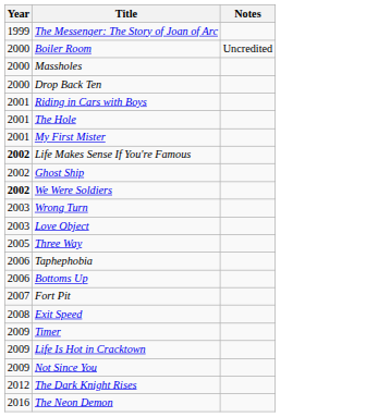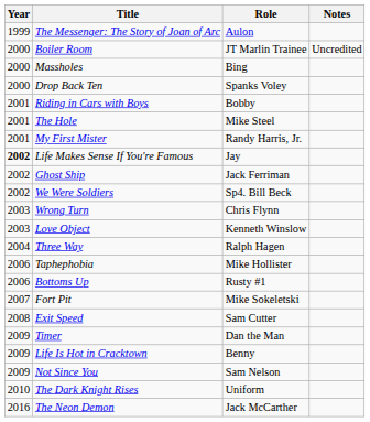+ column: Role | Aulon | JT Marlin Trainee | Bing | Spanks Voley | Bobby | Mike Steel | Randy Harris, Jr. | Jay | Jack Ferriman | Sp4. Bill Beck | Chris Flynn | Kenneth Winslow | Ralph Hagen | Mike Hollister | Rusty #1 | Mike Sokeletski | Sam Cutter | Dan the Man | Benny | Sam Nelson | Uniform | Jack McCarther
We Were Soldiers | Year: bold -> normal
Three Way | Year: 2005 -> 2004
The Dark Knight Rises | Year: 2012 -> 2010
